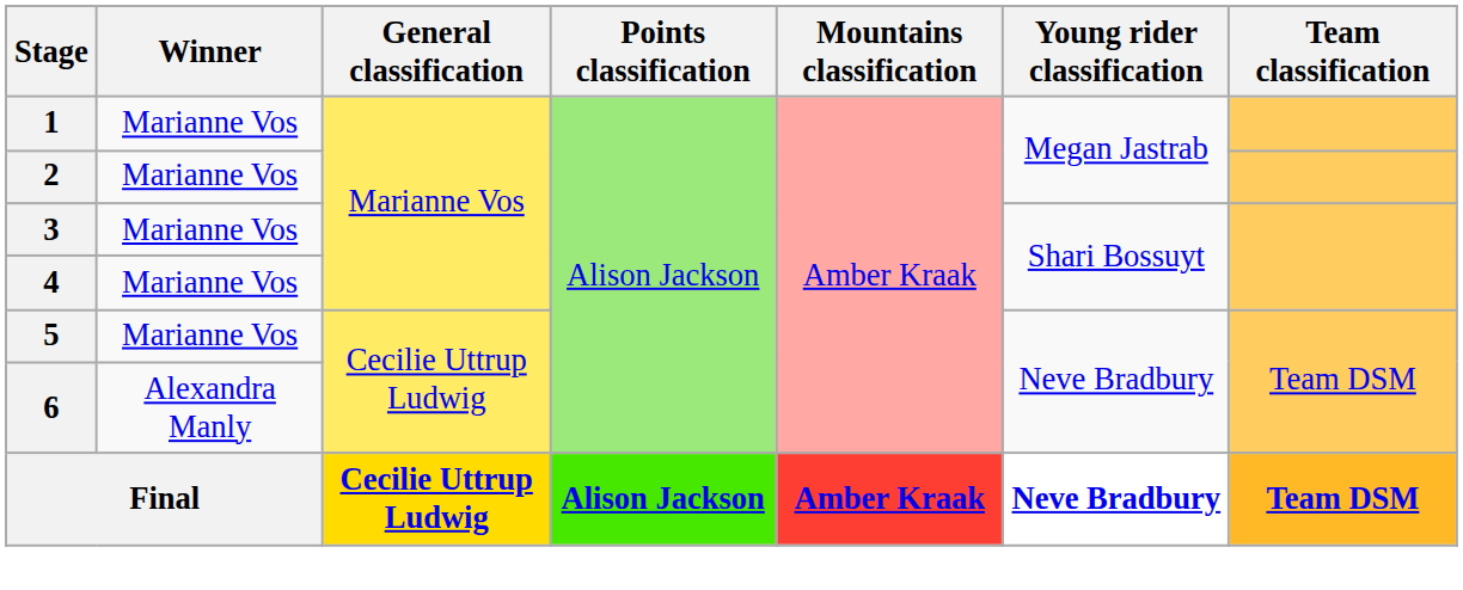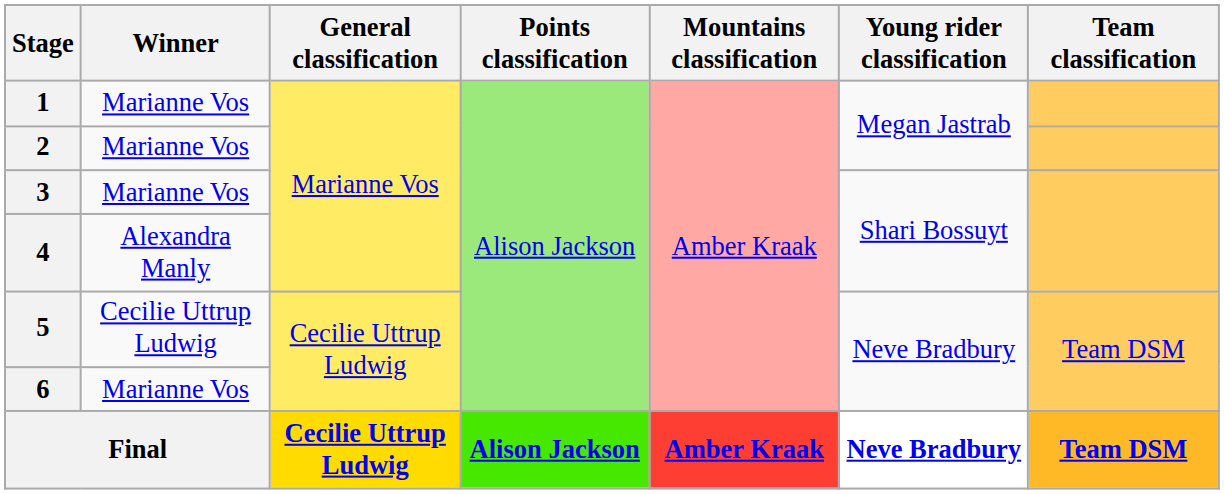4 | Winner: Marianne Vos -> Alexandra Manly
5 | Winner: Marianne Vos -> Cecilie Uttrup Ludwig
6 | Winner: Alexandra Manly -> Marianne Vos
